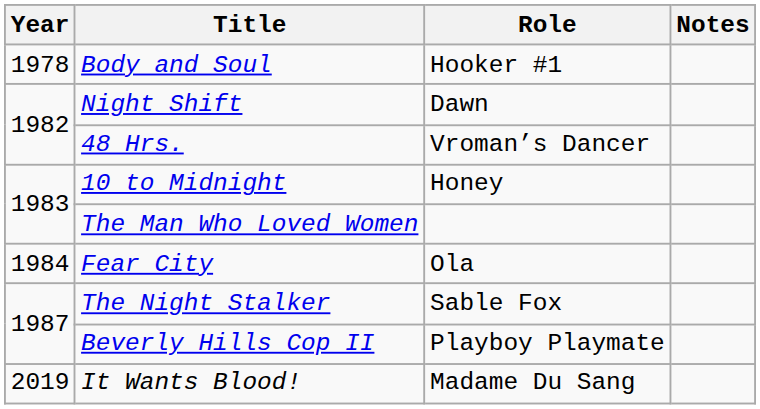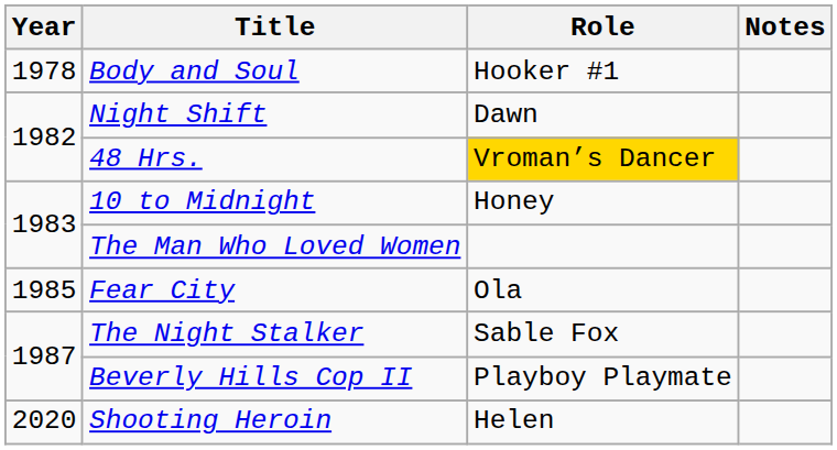48 Hrs. | Role: no background -> gold background
Fear City | Year: 1984 -> 1985
- row: 2019 | It Wants Blood! | Madame Du Sang
+ row: 2020 | Shooting Heroin | Helen
